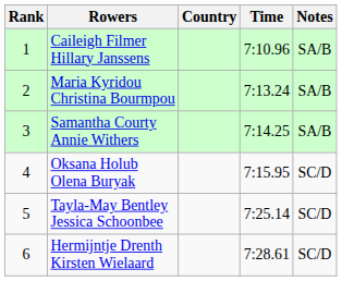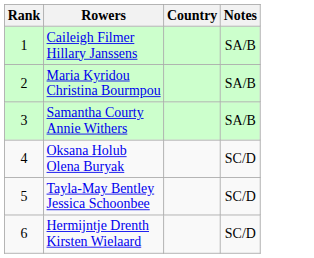- column: Time | 7:10.96 | 7:13.24 | 7:14.25 | 7:15.95 | 7:25.14 | 7:28.61
